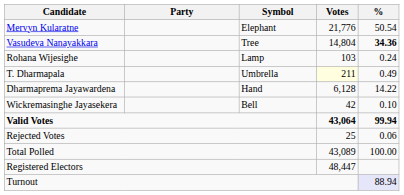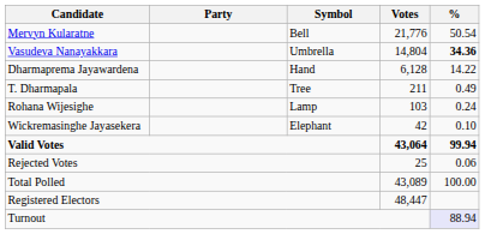Mervyn Kularatne | Symbol: Elephant -> Bell
Vasudeva Nanayakkara | Symbol: Tree -> Umbrella
rows swapped: Dharmaprema Jayawardena <-> Rohana Wijesighe
T. Dharmapala | Symbol: Umbrella -> Tree
T. Dharmapala | Votes: lightyellow background -> no background
Wickremasinghe Jayasekera | Symbol: Bell -> Elephant
